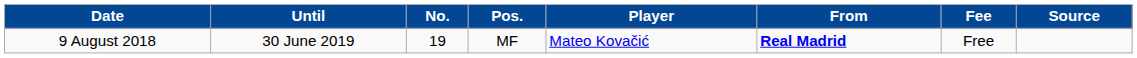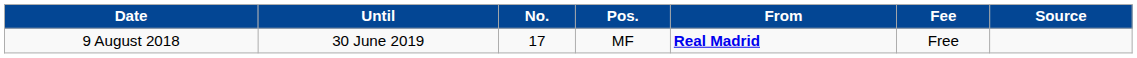- column: Player | Mateo Kovačić
9 August 2018 | No.: 19 -> 17
